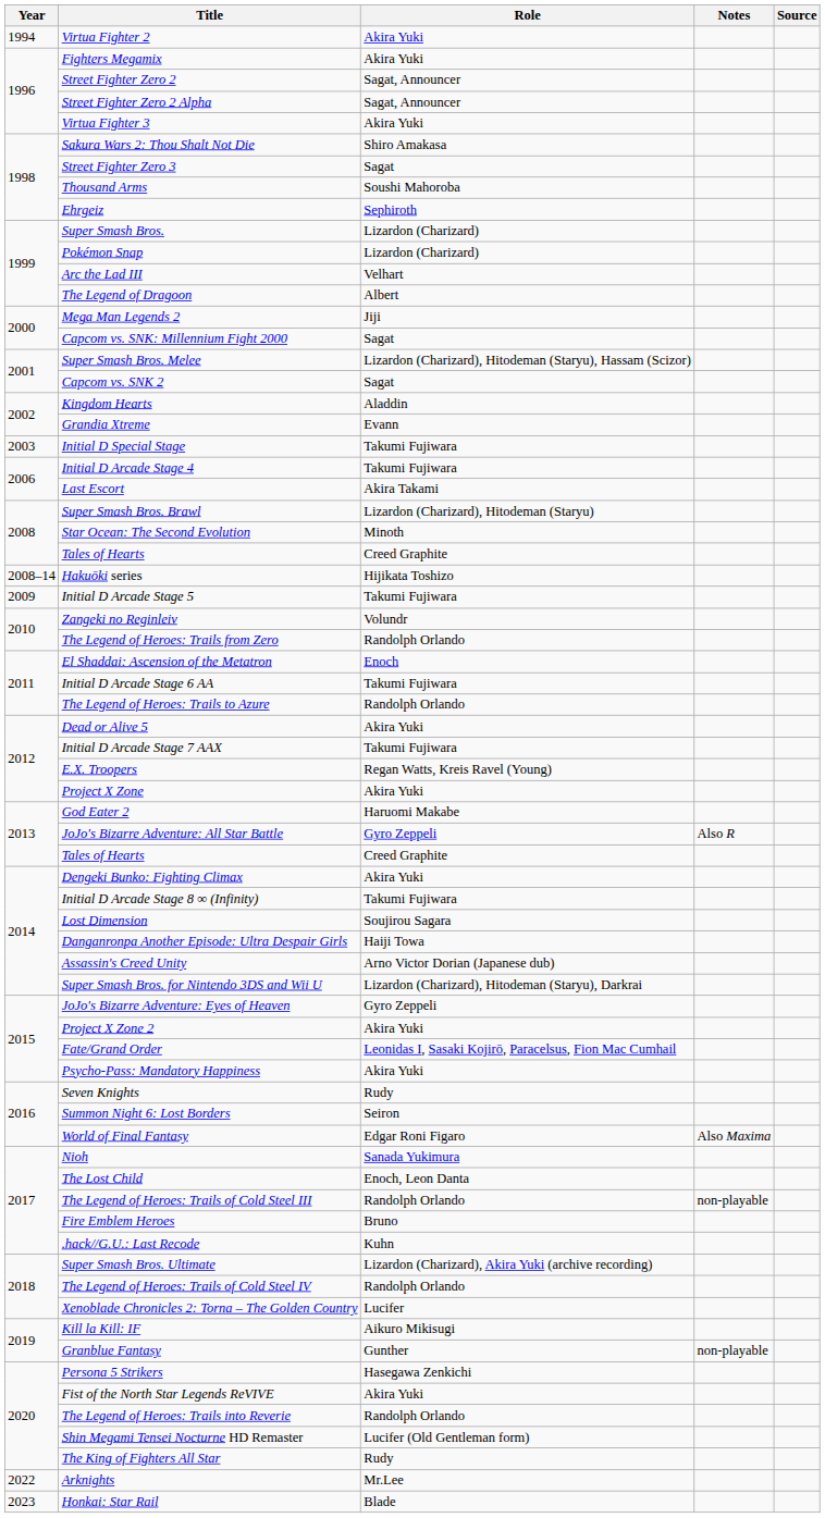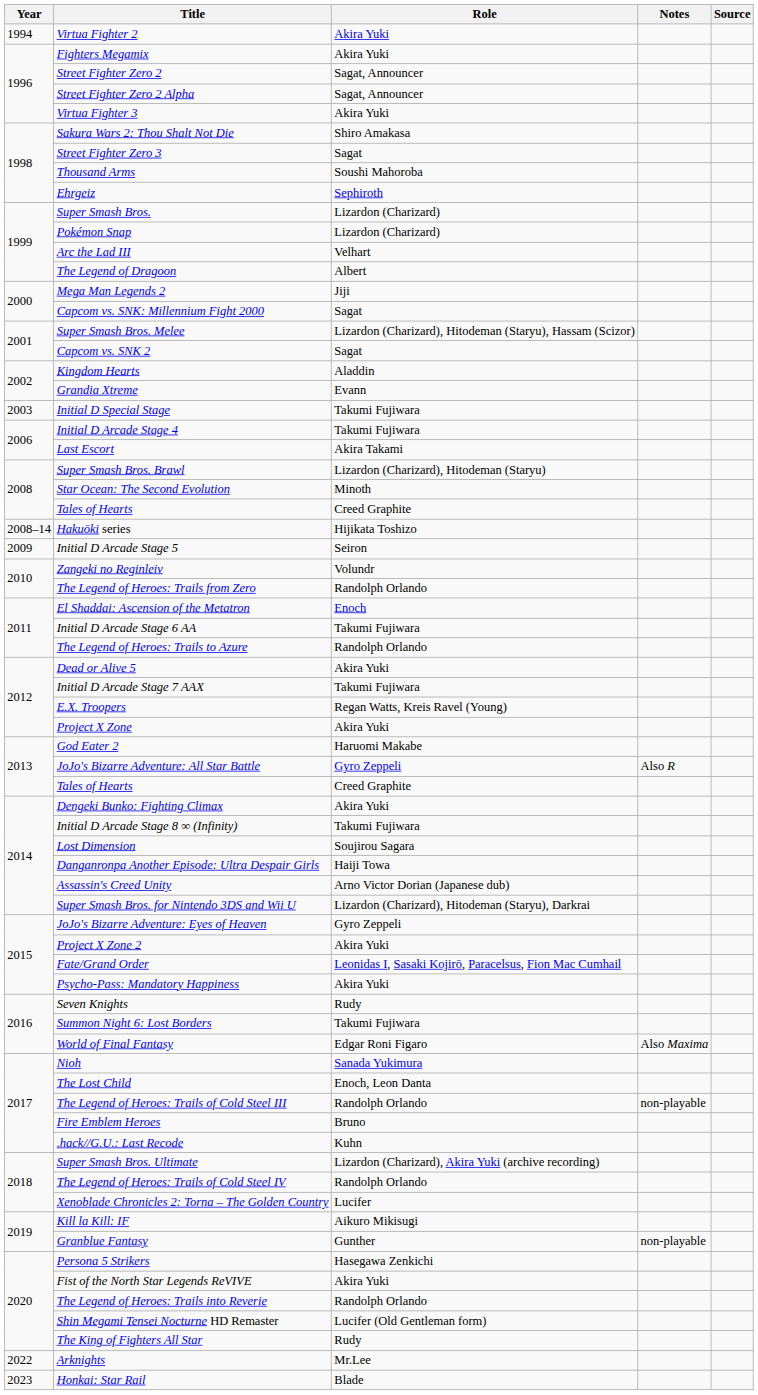Initial D Arcade Stage 5 | Role: Takumi Fujiwara -> Seiron
Summon Night 6: Lost Borders | Role: Seiron -> Takumi Fujiwara
